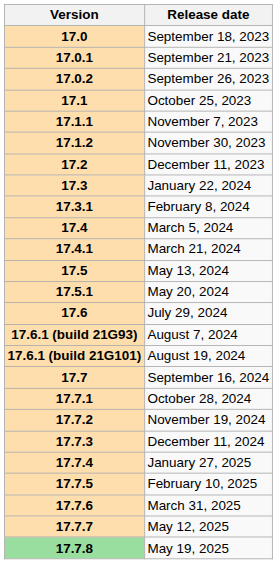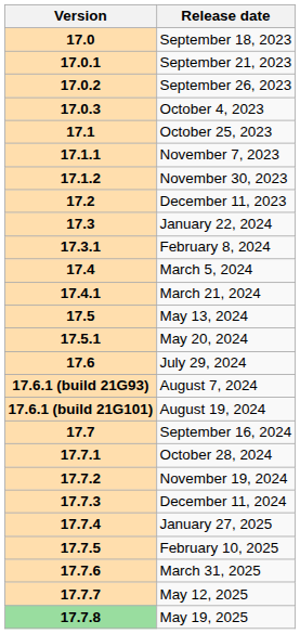+ row: 17.0.3 | October 4, 2023
